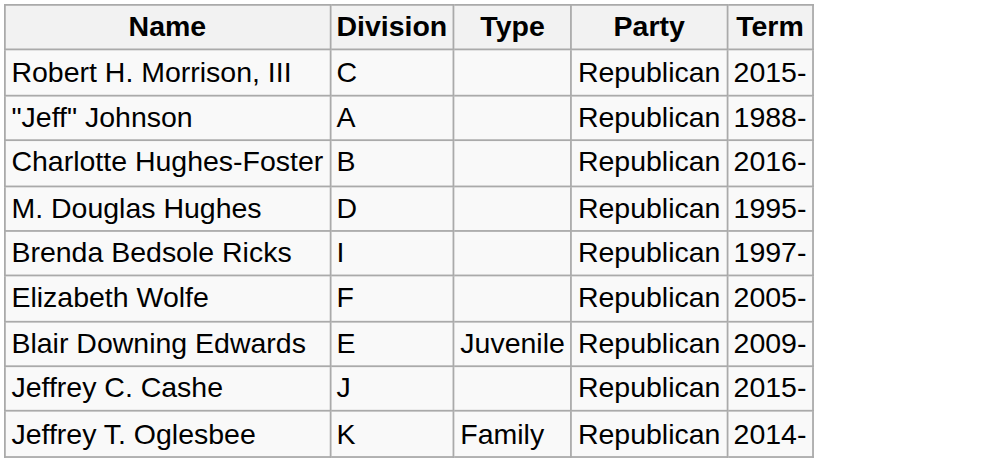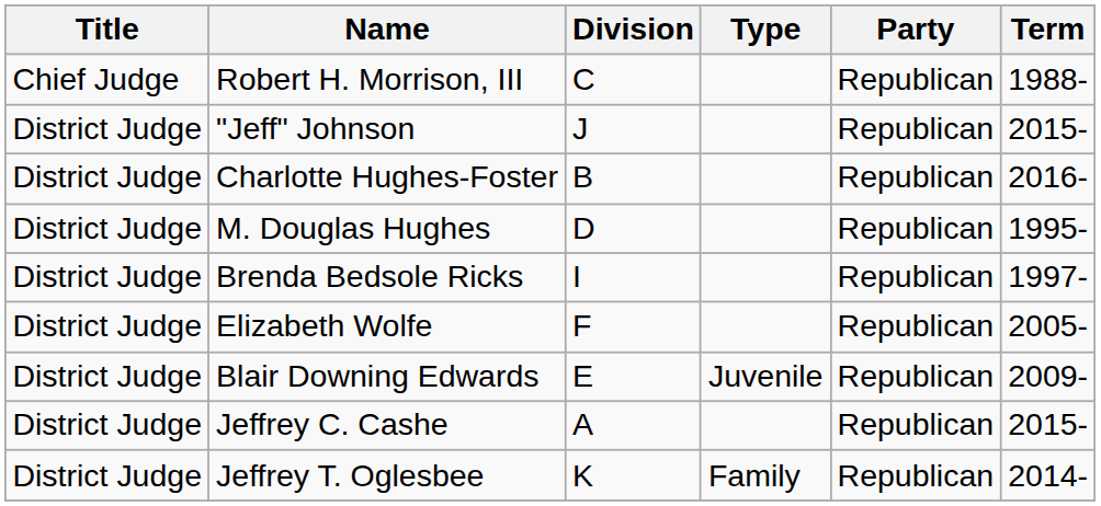+ column: Title | Chief Judge | District Judge | District Judge | District Judge | District Judge | District Judge | District Judge | District Judge | District Judge
Robert H. Morrison, III | Term: 2015- -> 1988-
"Jeff" Johnson | Division: A -> J
"Jeff" Johnson | Term: 1988- -> 2015-
Jeffrey C. Cashe | Division: J -> A
